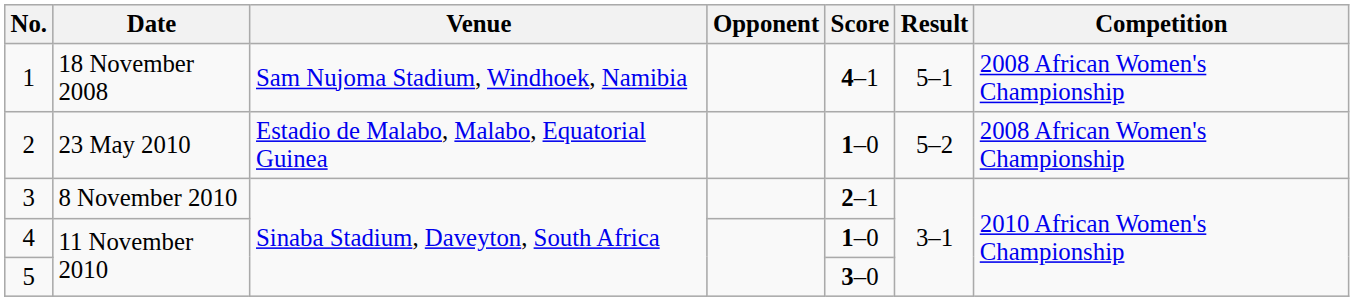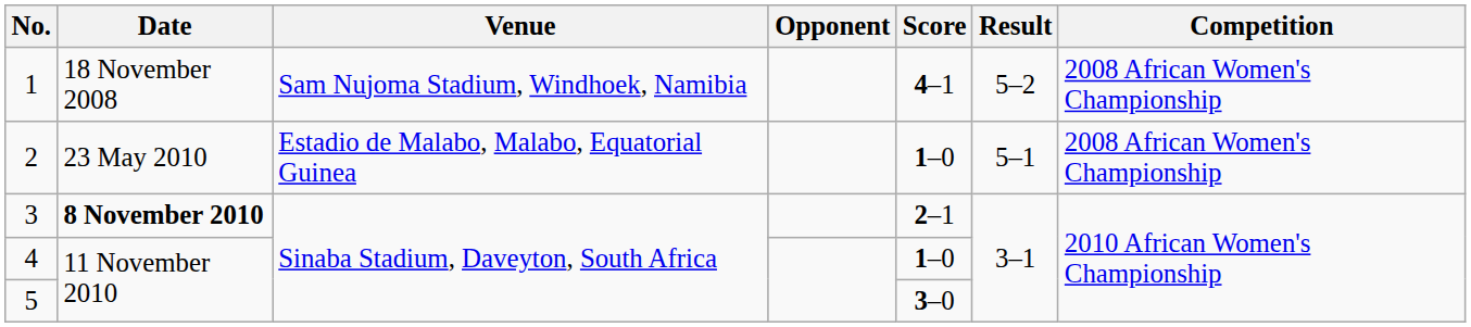1 | Result: 5–1 -> 5–2
2 | Result: 5–2 -> 5–1
3 | Date: normal -> bold
